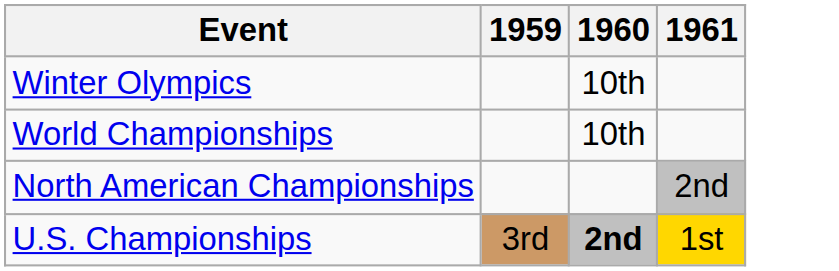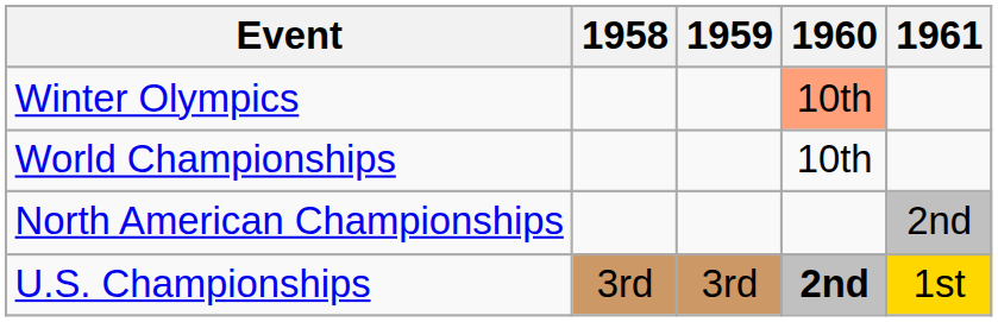+ column: 1958 | 3rd
Winter Olympics | 1960: no background -> lightsalmon background
